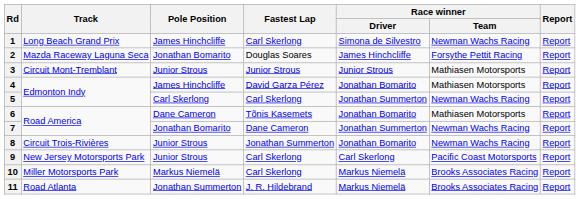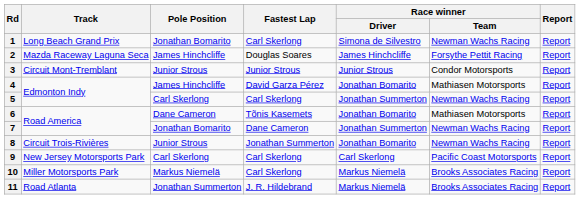1 | Pole Position: James Hinchcliffe -> Jonathan Bomarito
2 | Pole Position: Jonathan Bomarito -> James Hinchcliffe
3 | Race winner / Team: Mathiasen Motorsports -> Condor Motorsports
9 | Pole Position: Junior Strous -> Carl Skerlong
